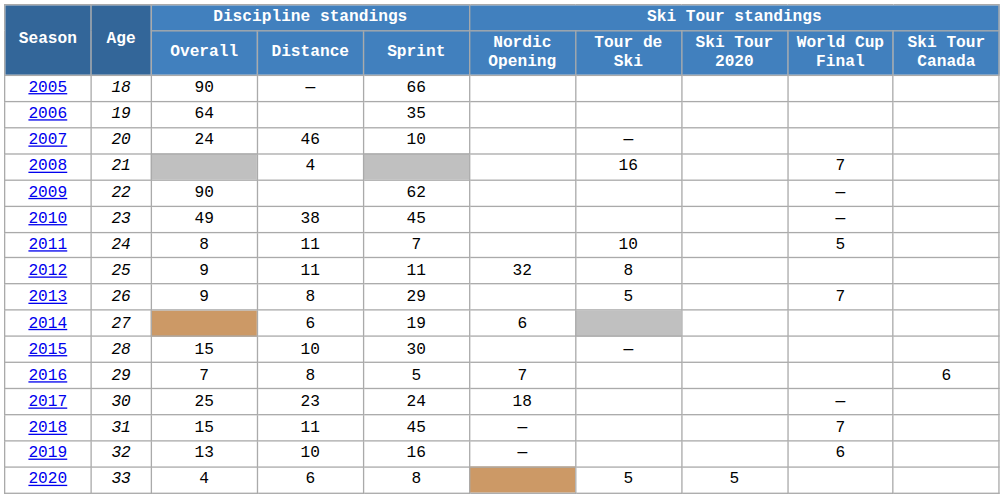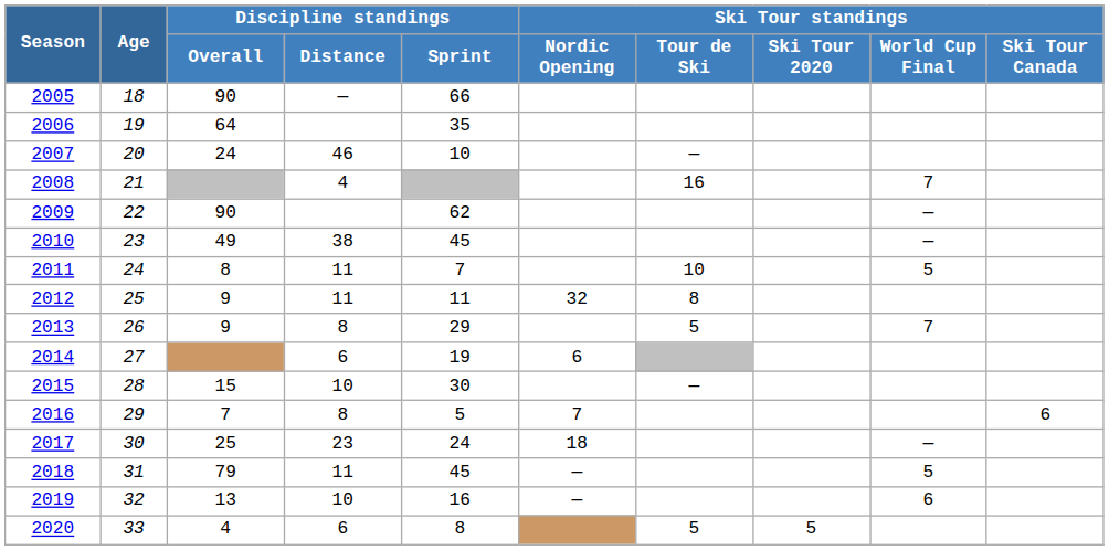2018 | Discipline standings / Overall: 15 -> 79
2018 | Ski Tour standings / World Cup Final: 7 -> 5
